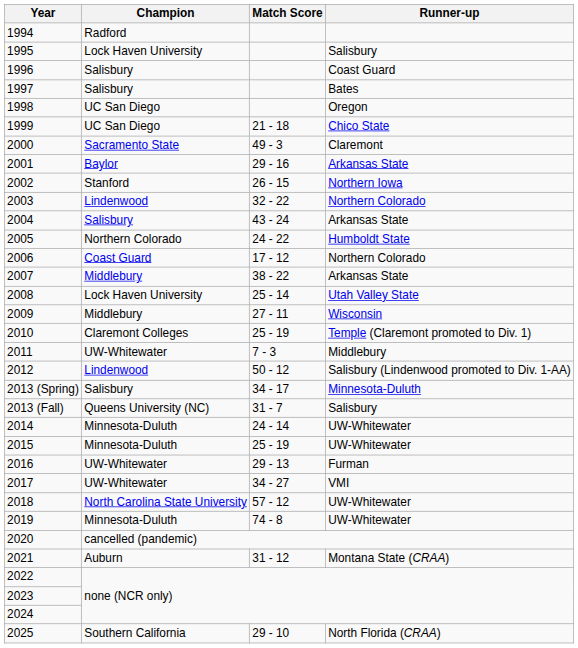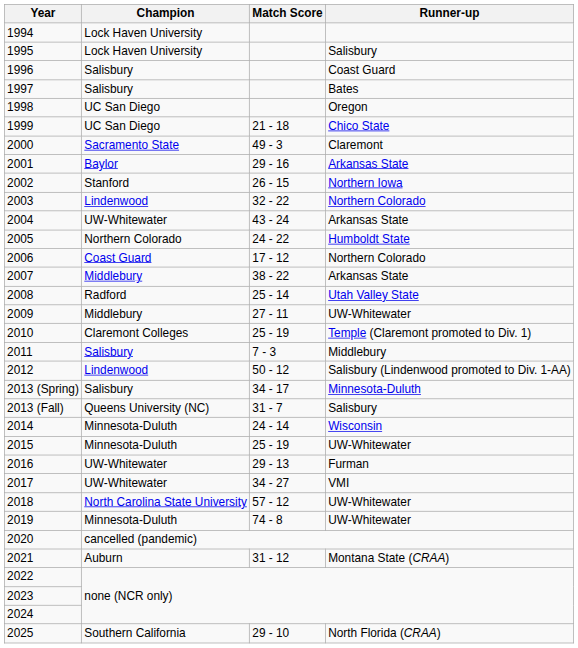1994 | Champion: Radford -> Lock Haven University
2004 | Champion: Salisbury -> UW-Whitewater
2008 | Champion: Lock Haven University -> Radford
2009 | Runner-up: Wisconsin -> UW-Whitewater
2011 | Champion: UW-Whitewater -> Salisbury
2014 | Runner-up: UW-Whitewater -> Wisconsin
